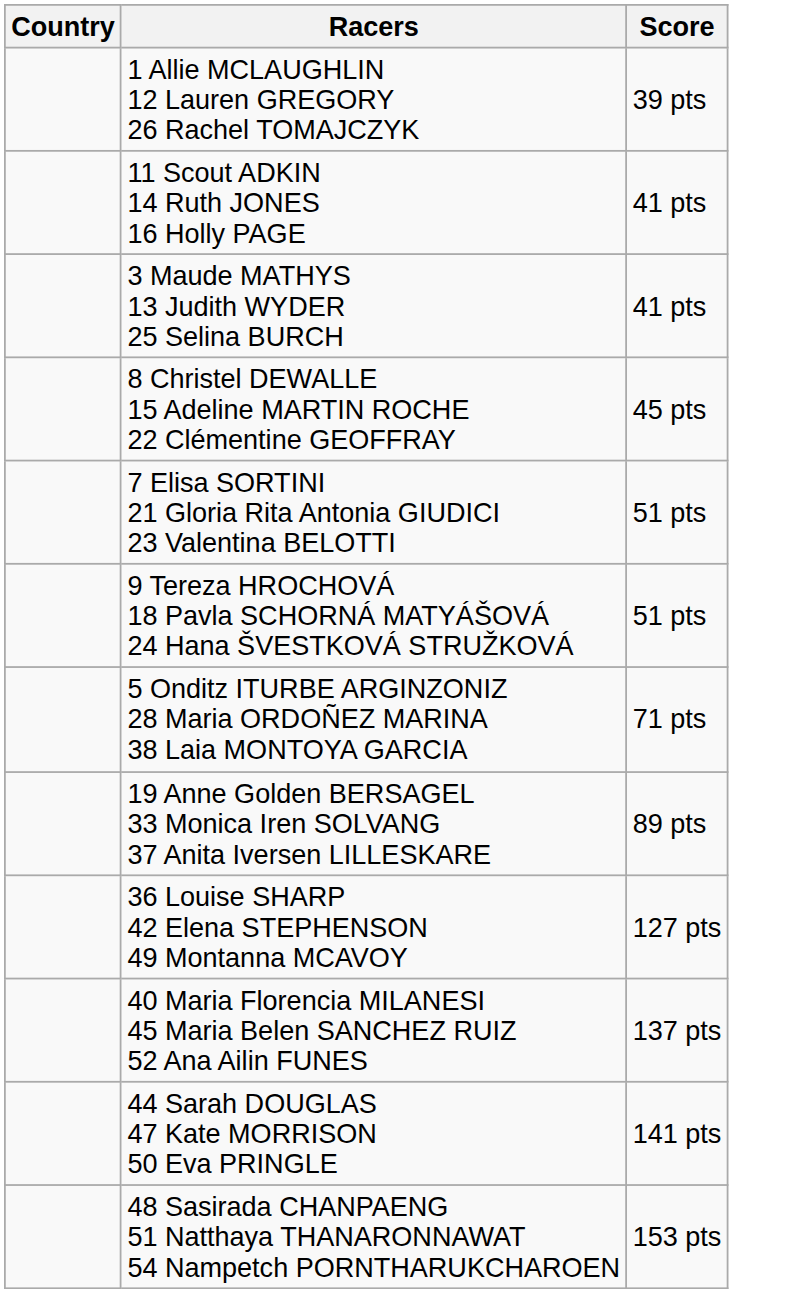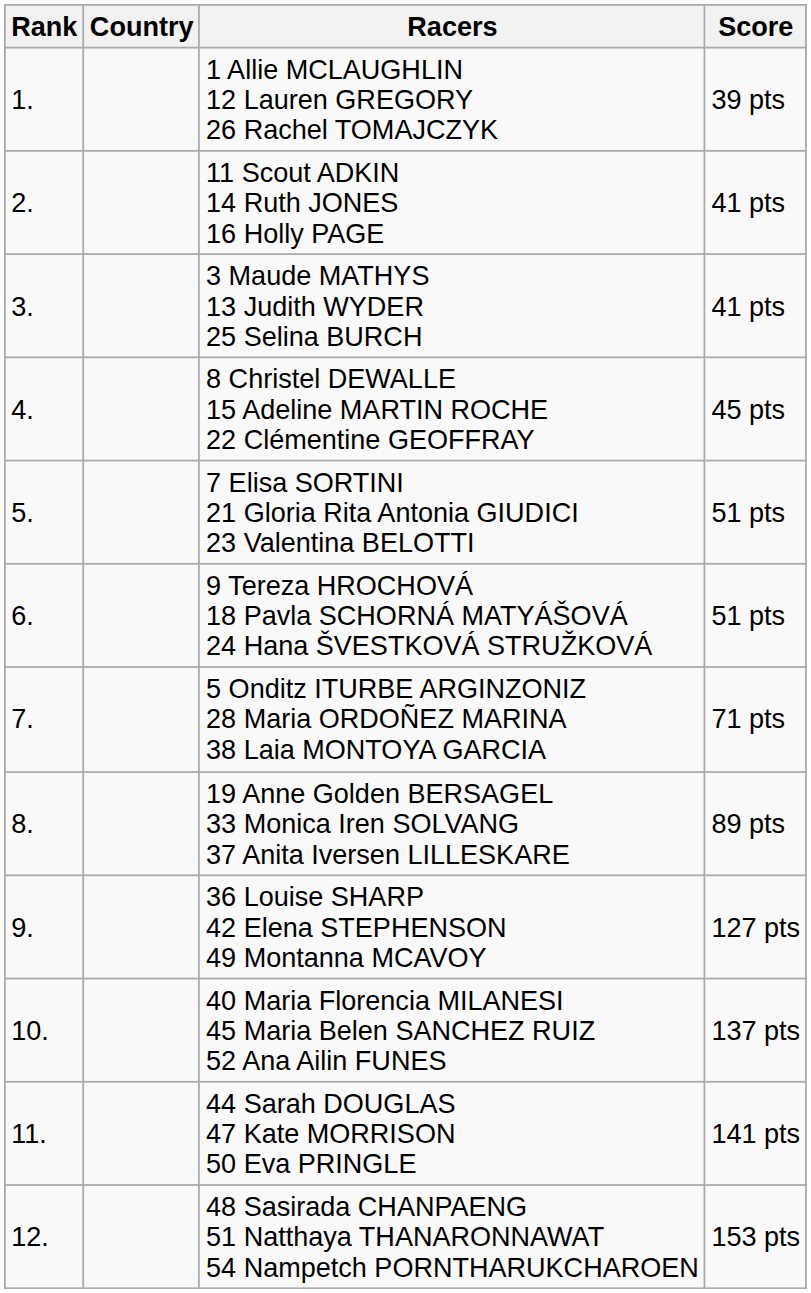+ column: Rank | 1. | 2. | 3. | 4. | 5. | 6. | 7. | 8. | 9. | 10. | 11. | 12.
